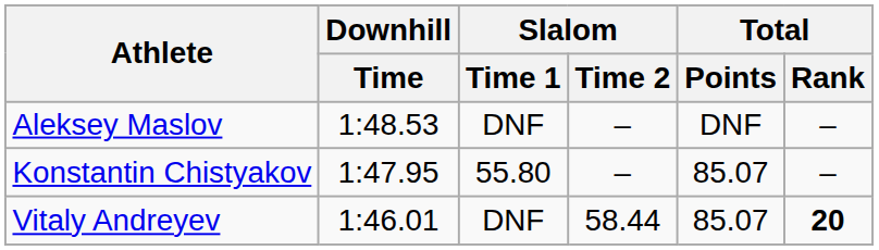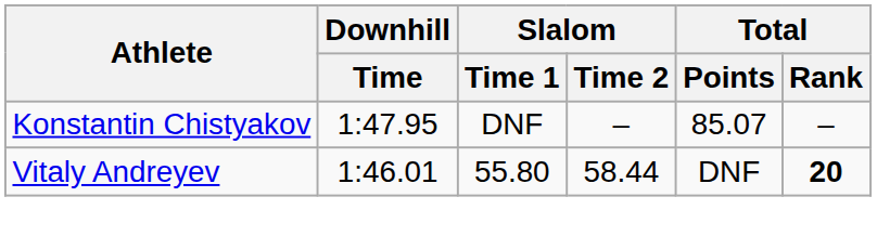- row: Aleksey Maslov | 1:48.53 | DNF | – | DNF | –
Konstantin Chistyakov | Slalom / Time 1: 55.80 -> DNF
Vitaly Andreyev | Slalom / Time 1: DNF -> 55.80
Vitaly Andreyev | Total / Points: 85.07 -> DNF
